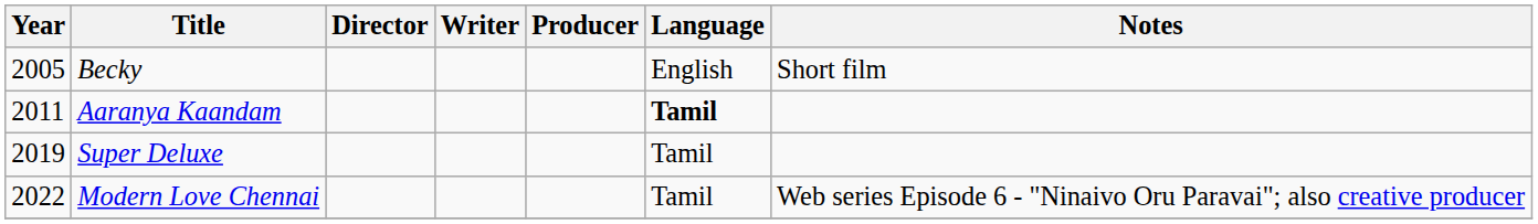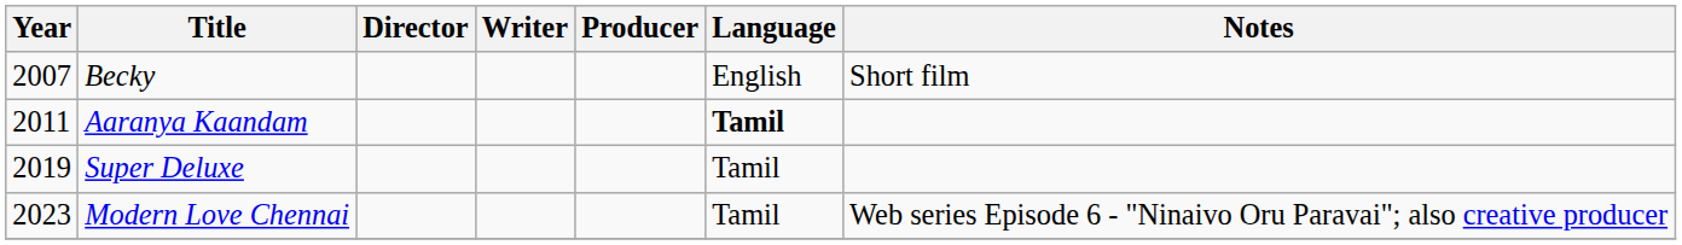Becky | Year: 2005 -> 2007
Modern Love Chennai | Year: 2022 -> 2023
